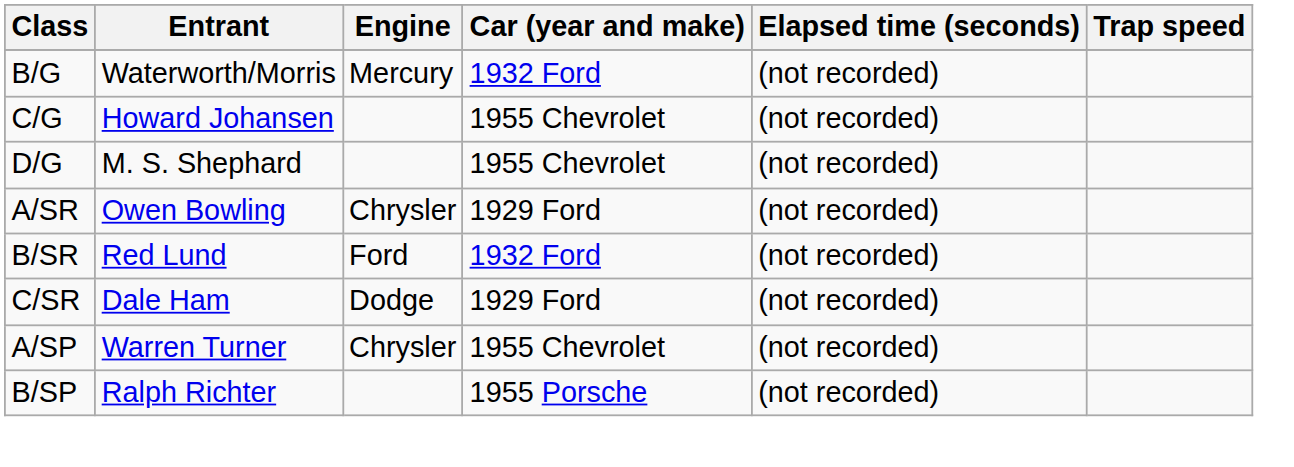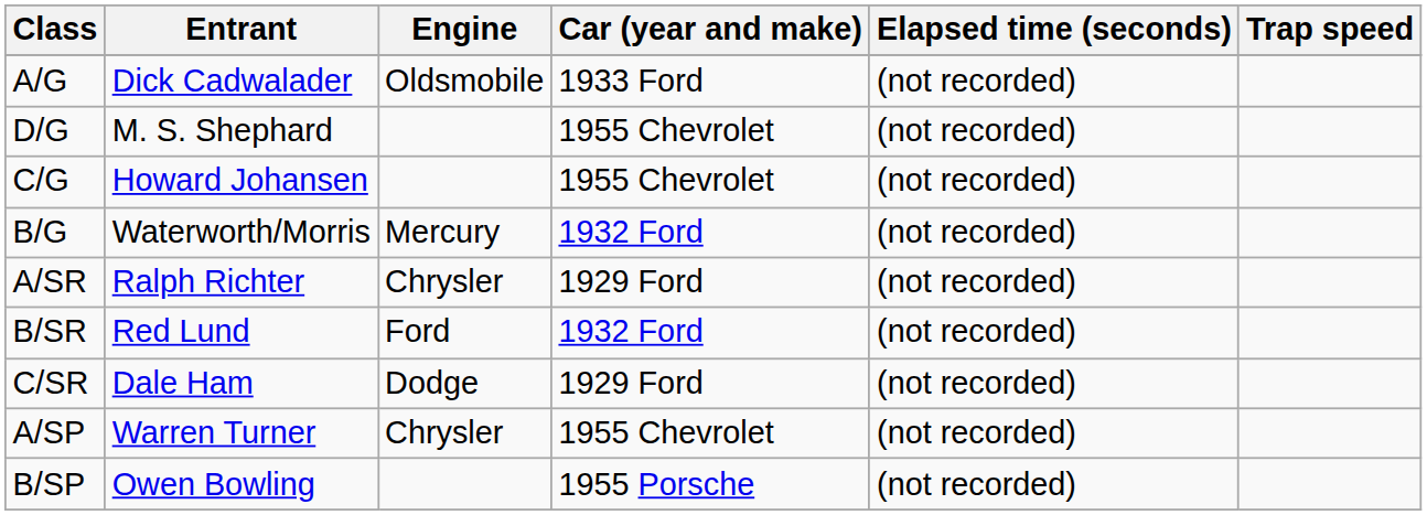+ row: A/G | Dick Cadwalader | Oldsmobile | 1933 Ford | (not recorded)
rows swapped: B/G <-> D/G
A/SR | Entrant: Owen Bowling -> Ralph Richter
B/SP | Entrant: Ralph Richter -> Owen Bowling
